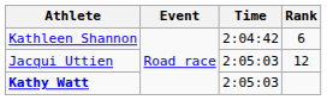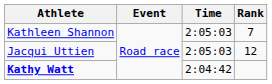Kathleen Shannon | Time: 2:04:42 -> 2:05:03
Kathleen Shannon | Rank: 6 -> 7
Kathy Watt | Time: 2:05:03 -> 2:04:42
